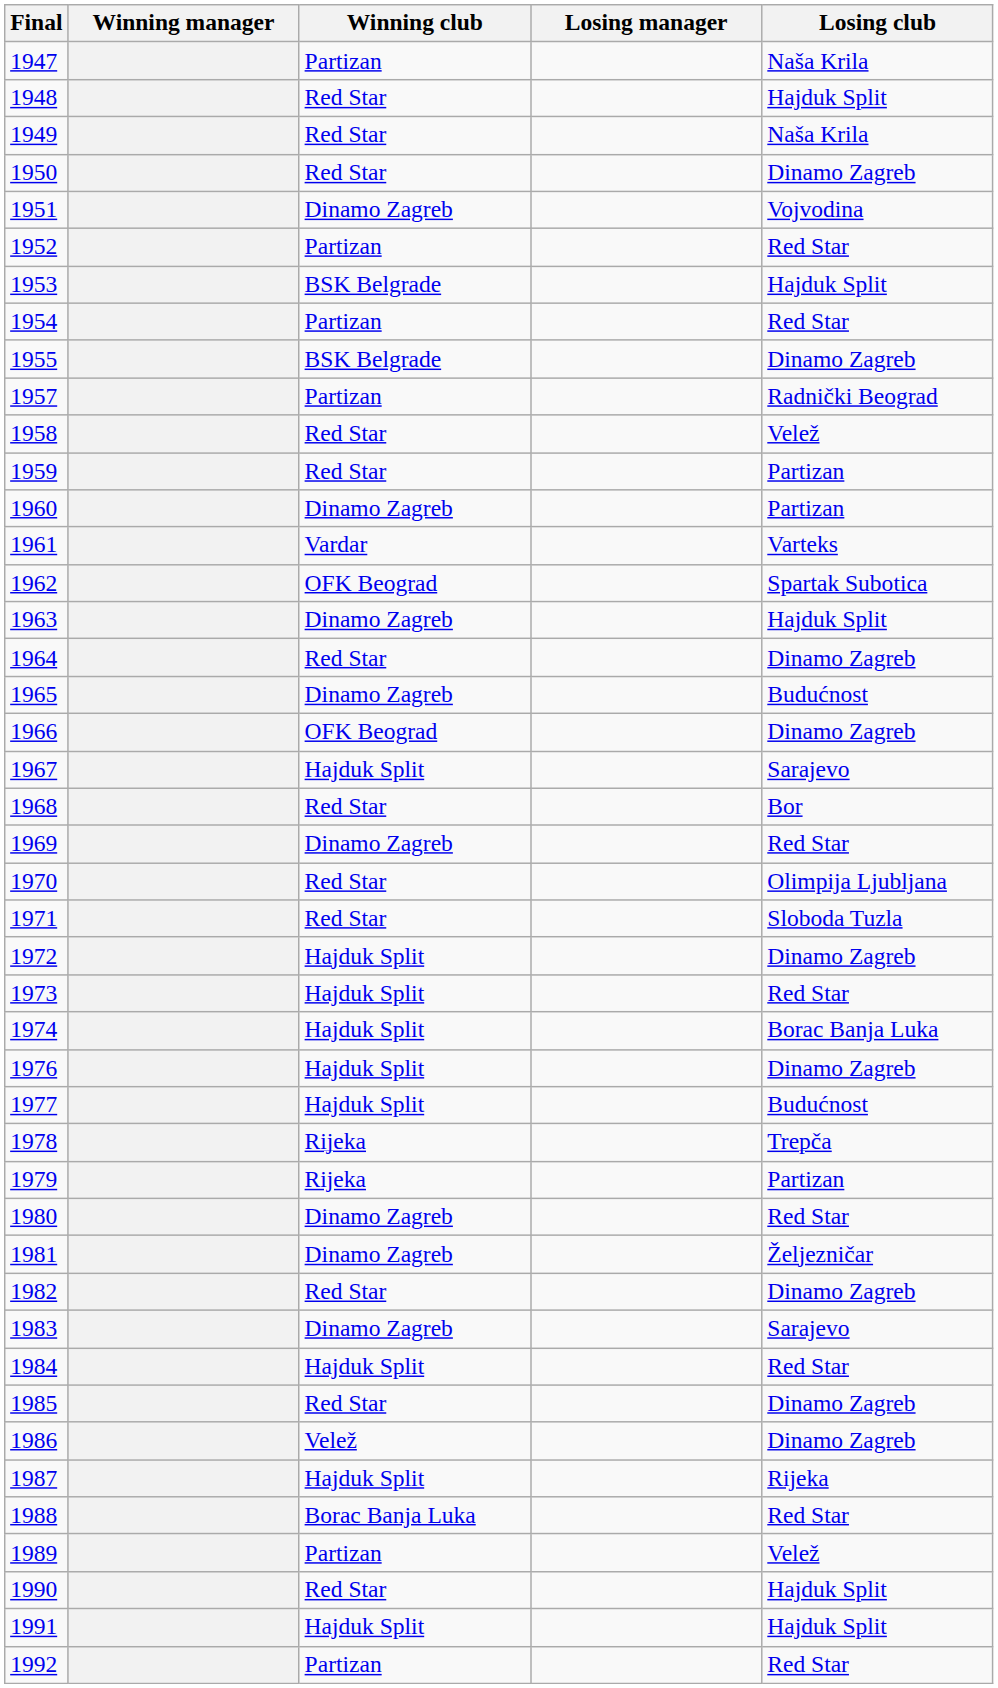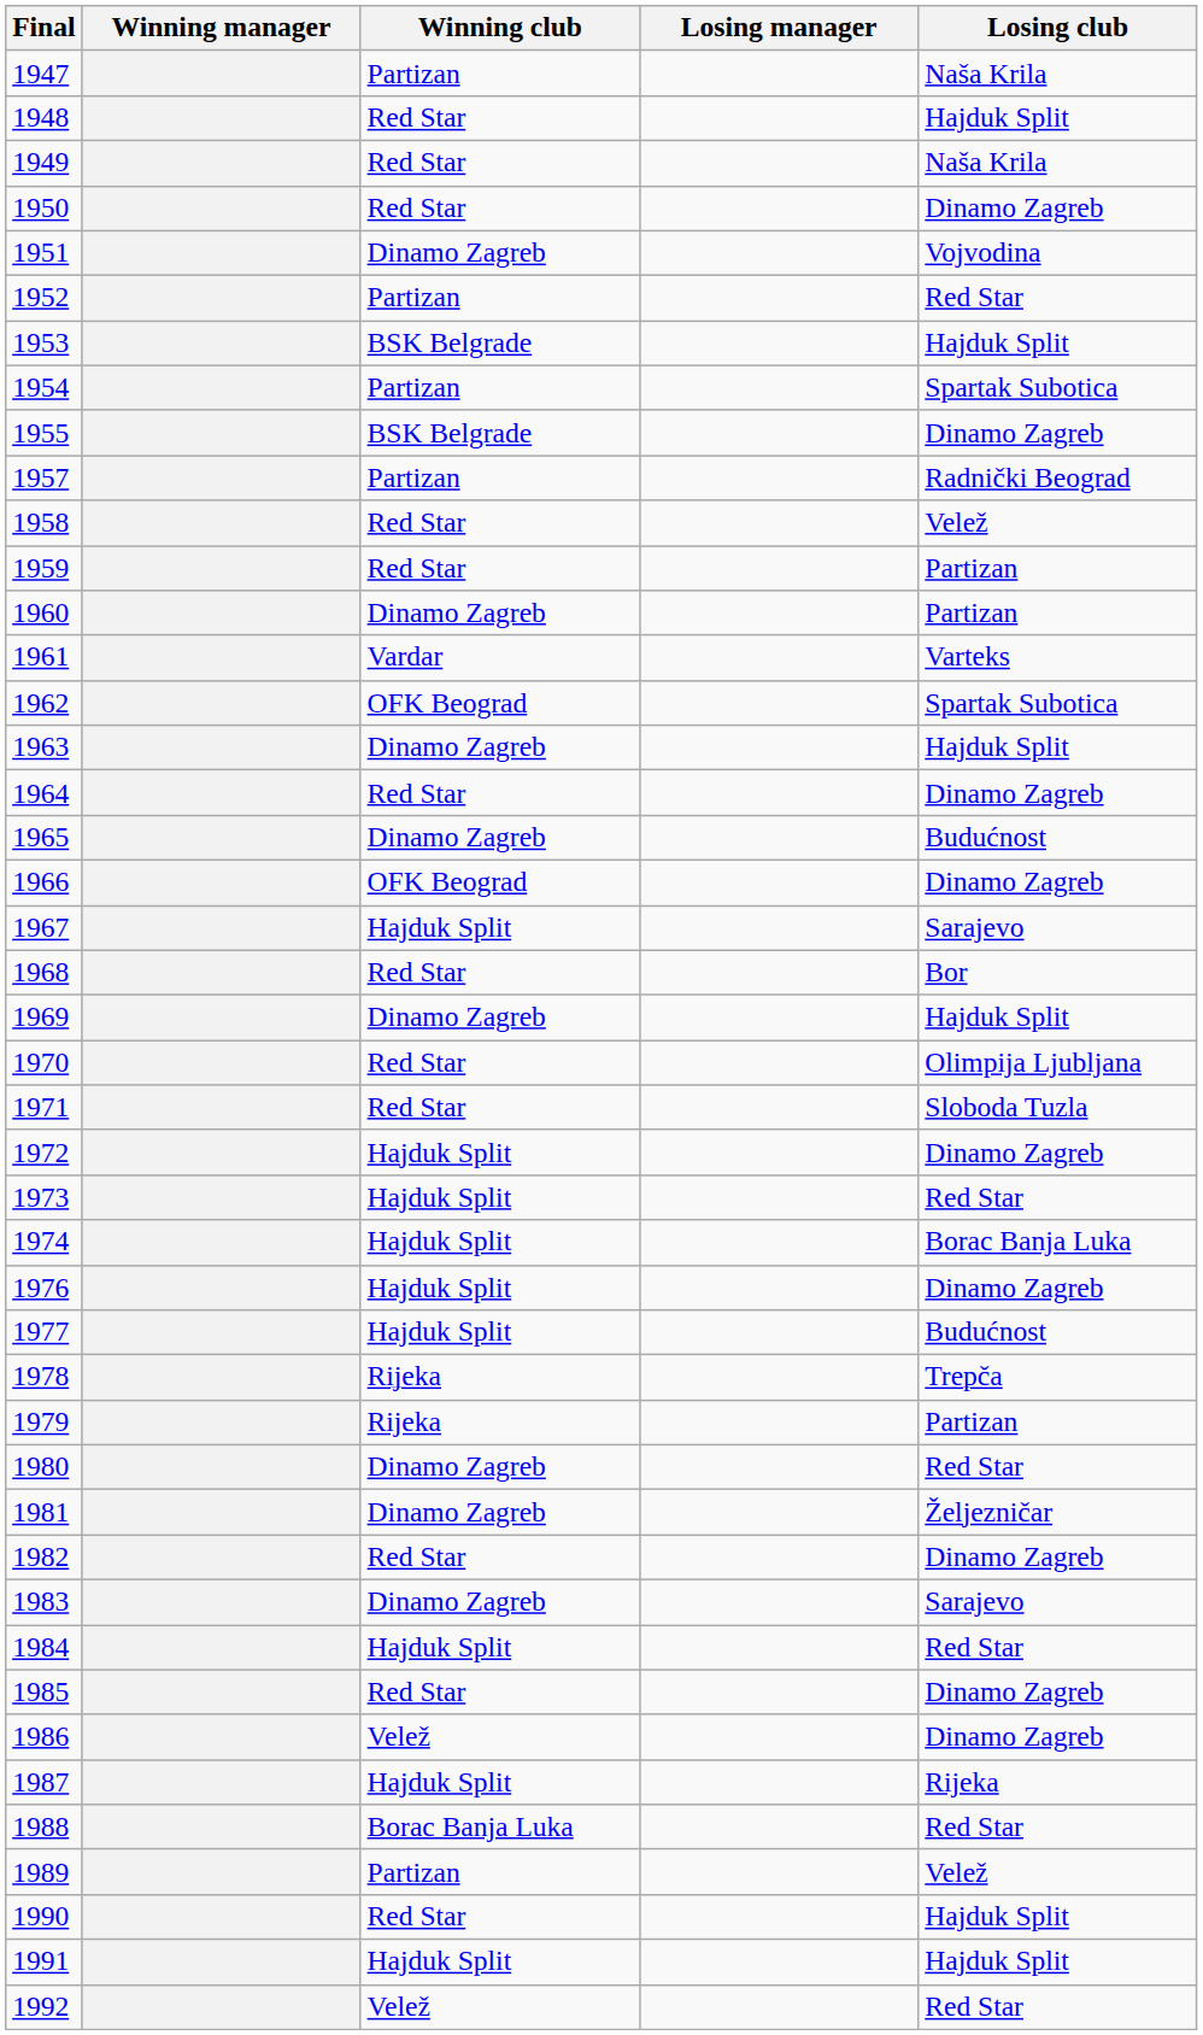1954 | Losing club: Red Star -> Spartak Subotica
1969 | Losing club: Red Star -> Hajduk Split
1992 | Winning club: Partizan -> Velež
